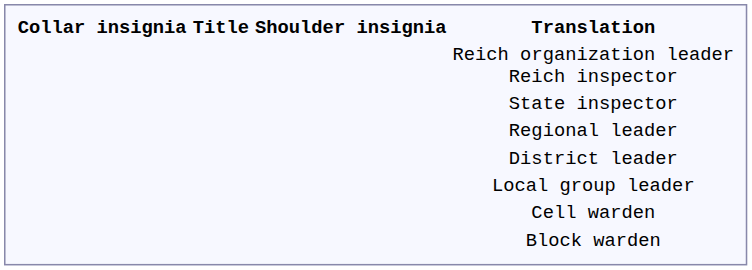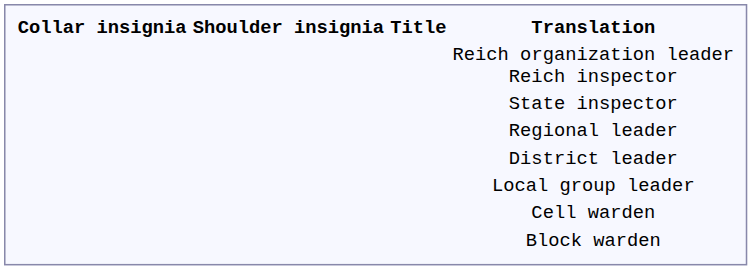columns swapped: Shoulder insignia <-> Title
